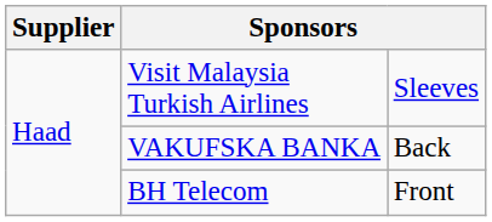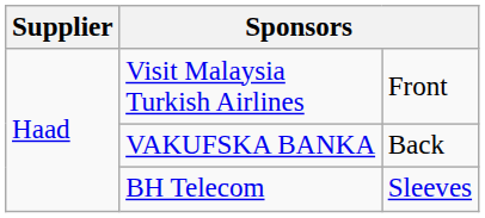Visit Malaysia Turkish Airlines | column 3: Sleeves -> Front
BH Telecom | column 3: Front -> Sleeves
